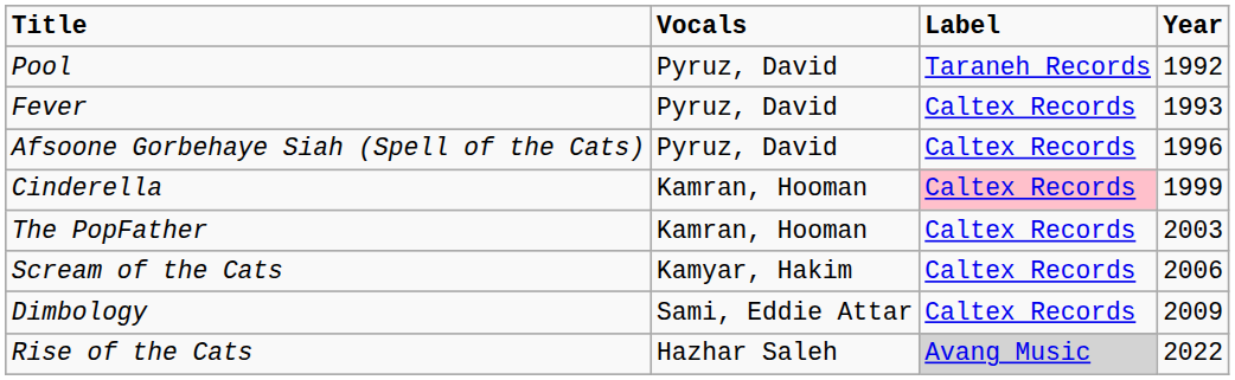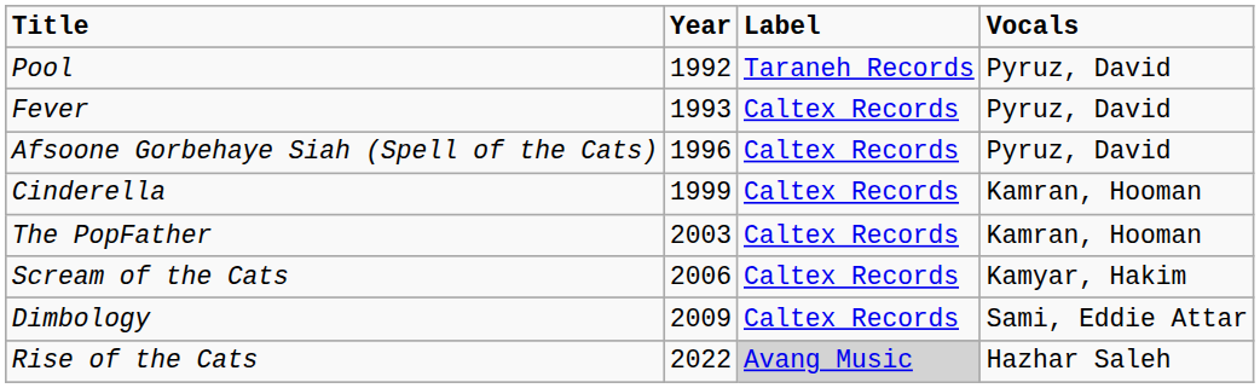columns swapped: Year <-> Vocals
Cinderella | Label: pink background -> no background
